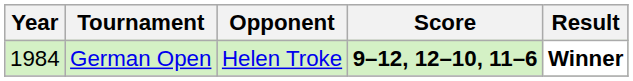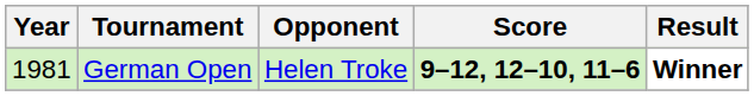German Open | Year: 1984 -> 1981
